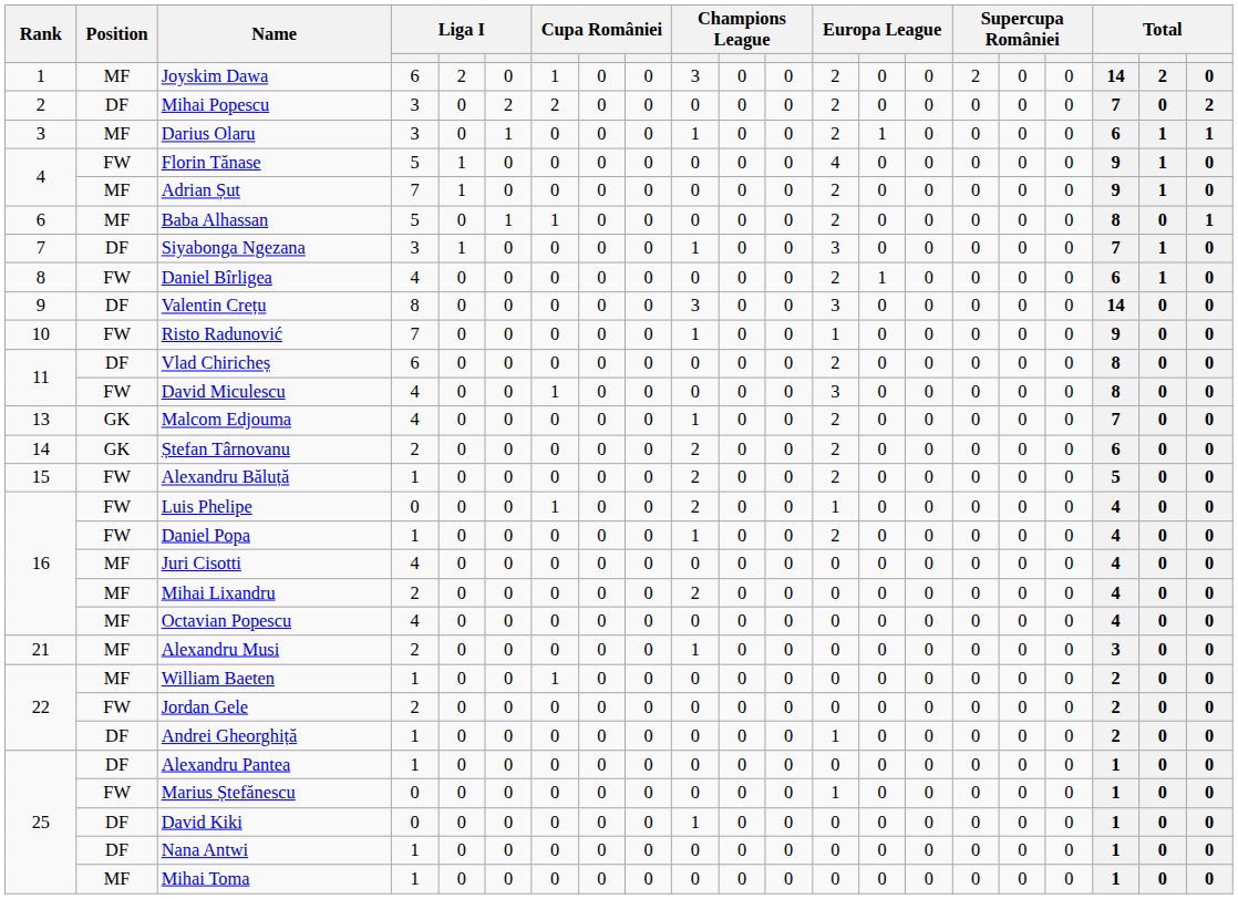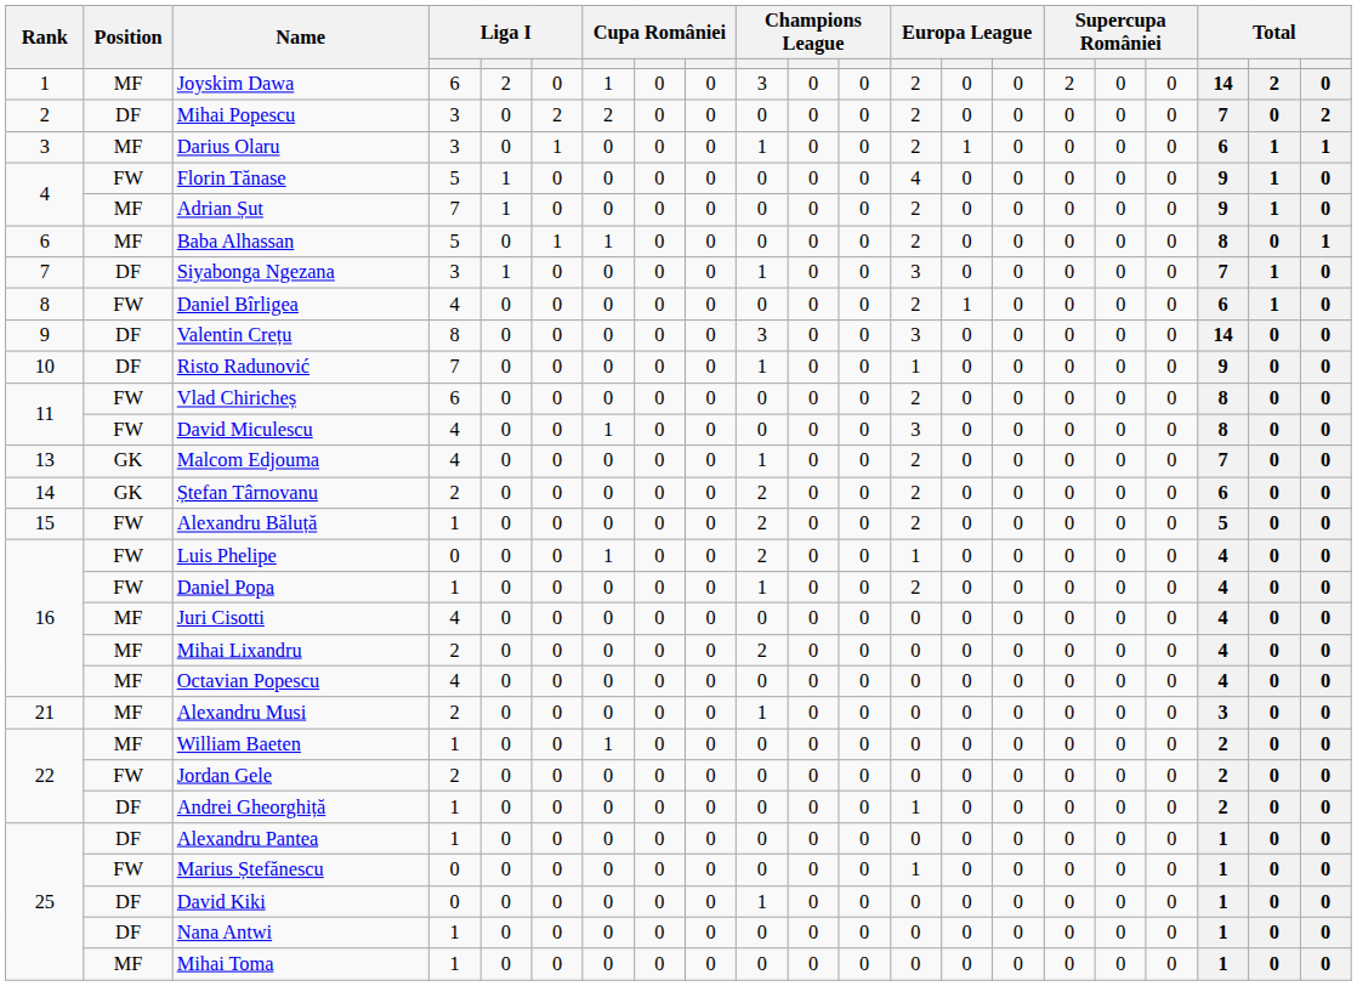Risto Radunović | Position: FW -> DF
Vlad Chiricheș | Position: DF -> FW
